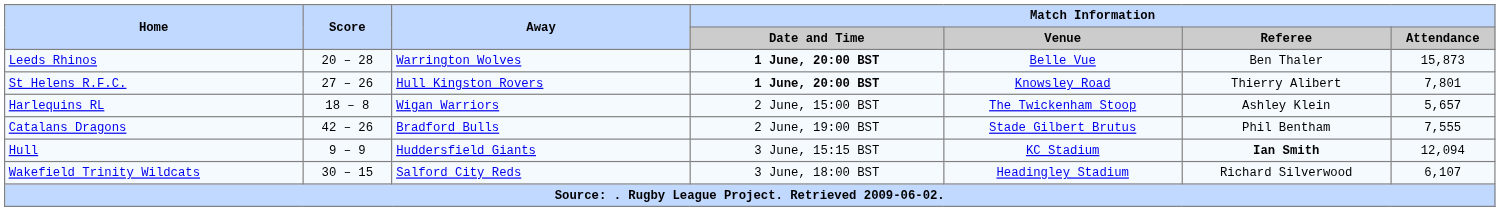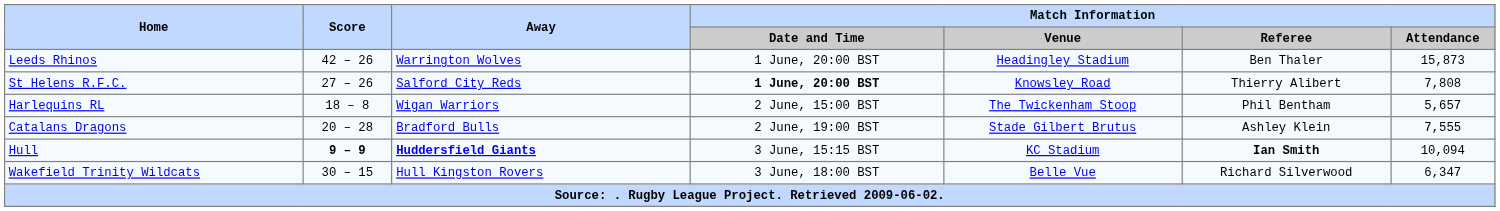Leeds Rhinos | Score: 20 – 28 -> 42 – 26
Leeds Rhinos | Match Information / Date and Time: bold -> normal
Leeds Rhinos | Match Information / Venue: Belle Vue -> Headingley Stadium
St Helens R.F.C. | Away: Hull Kingston Rovers -> Salford City Reds
St Helens R.F.C. | Match Information / Attendance: 7,801 -> 7,808
Harlequins RL | Match Information / Referee: Ashley Klein -> Phil Bentham
Catalans Dragons | Score: 42 – 26 -> 20 – 28
Catalans Dragons | Match Information / Referee: Phil Bentham -> Ashley Klein
Hull | Score: normal -> bold
Hull | Away: normal -> bold
Hull | Match Information / Attendance: 12,094 -> 10,094
Wakefield Trinity Wildcats | Away: Salford City Reds -> Hull Kingston Rovers
Wakefield Trinity Wildcats | Match Information / Venue: Headingley Stadium -> Belle Vue
Wakefield Trinity Wildcats | Match Information / Attendance: 6,107 -> 6,347
